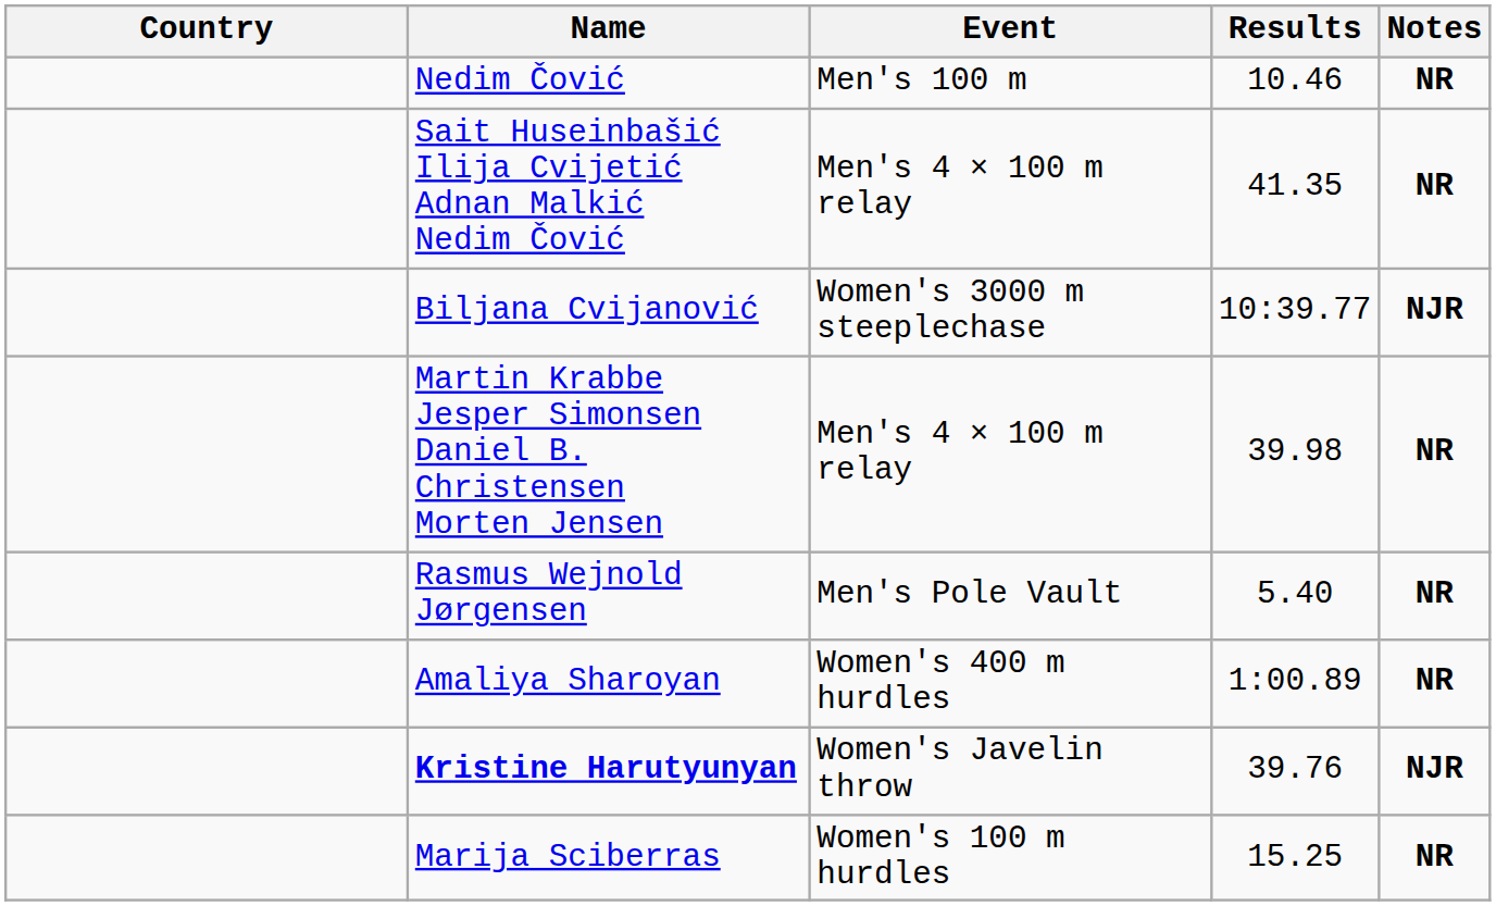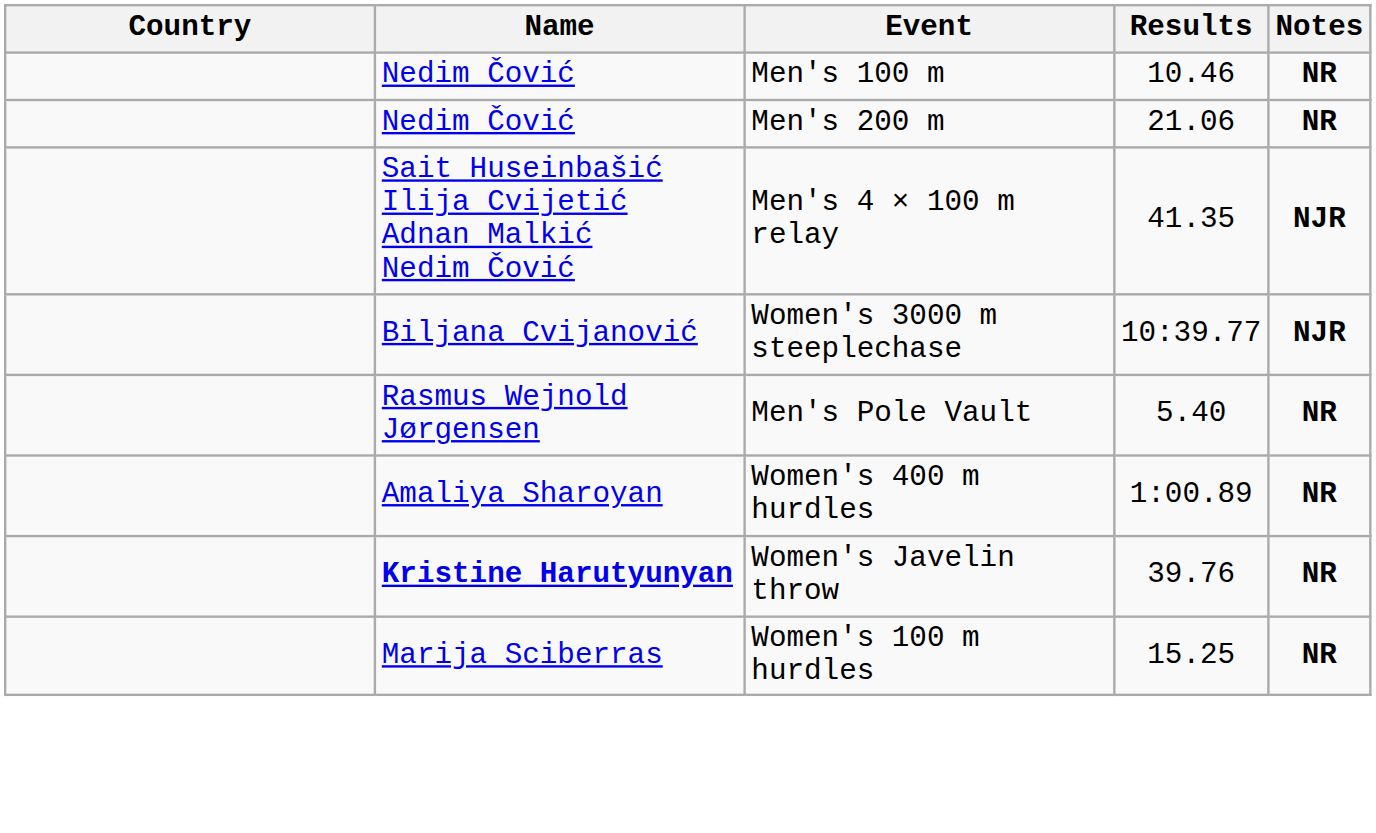+ row: Nedim Čović | Men's 200 m | 21.06 | NR
41.35 | Notes: NR -> NJR
- row: Martin Krabbe Jesper Simonsen Daniel B. Christensen Morten Jensen | Men's 4 × 100 m relay | 39.98 | NR
39.76 | Notes: NJR -> NR
